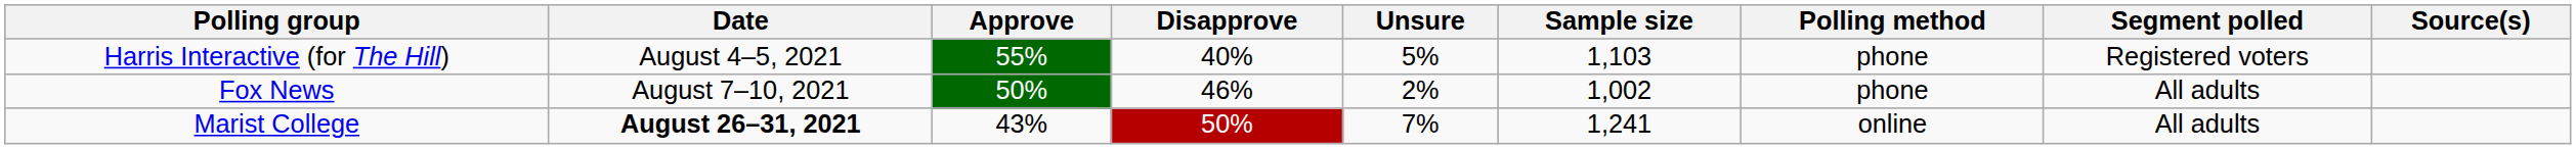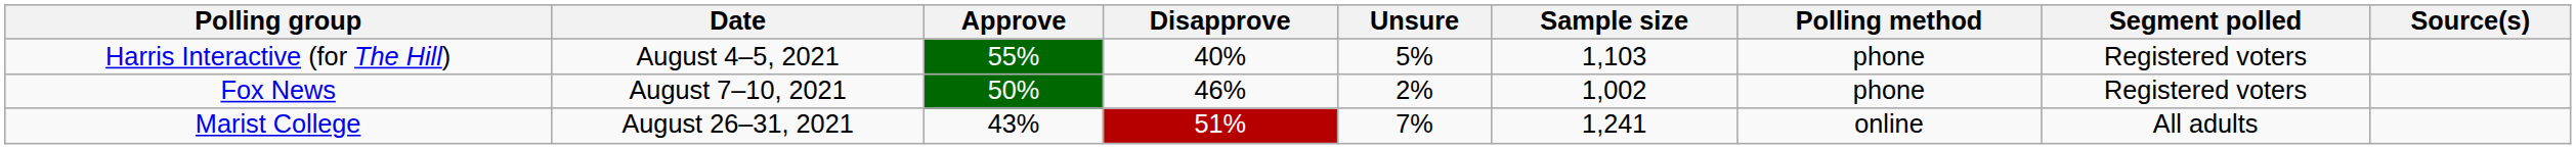Fox News | Segment polled: All adults -> Registered voters
Marist College | Date: bold -> normal
Marist College | Disapprove: 50% -> 51%
